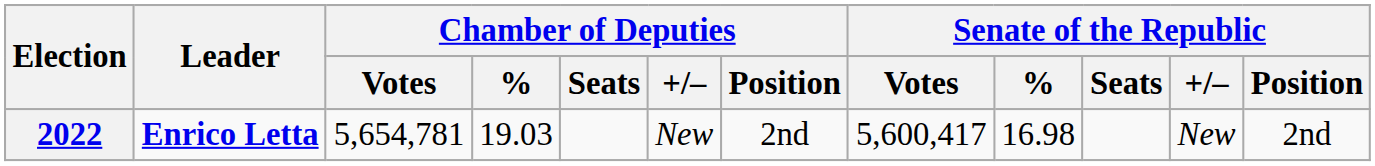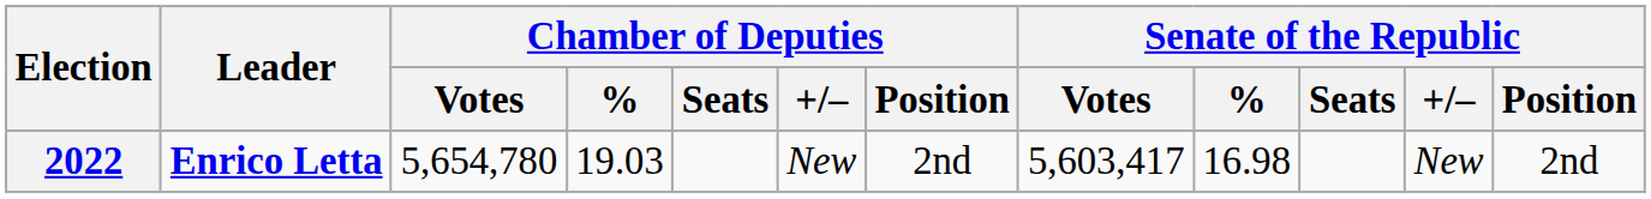2022 | Chamber of Deputies / Votes: 5,654,781 -> 5,654,780
2022 | Senate of the Republic / Votes: 5,600,417 -> 5,603,417
